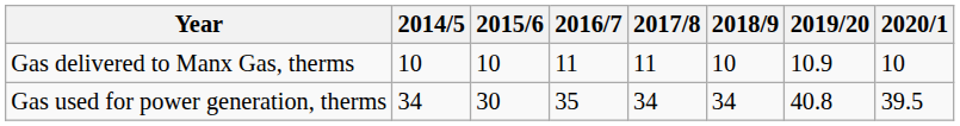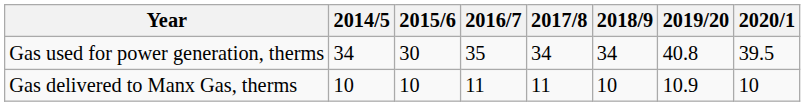rows swapped: Gas delivered to Manx Gas, therms <-> Gas used for power generation, therms
